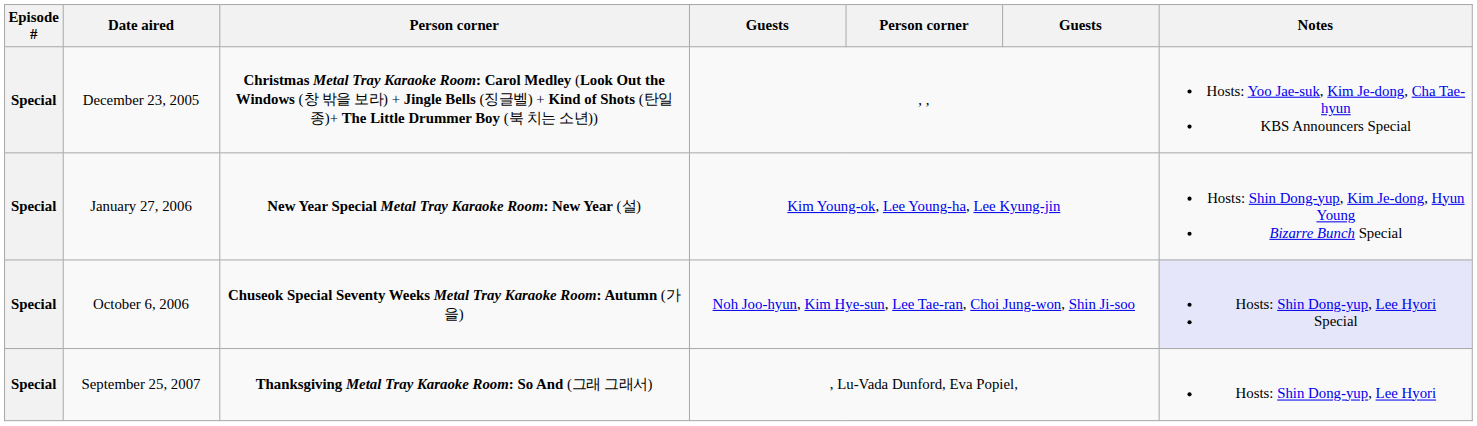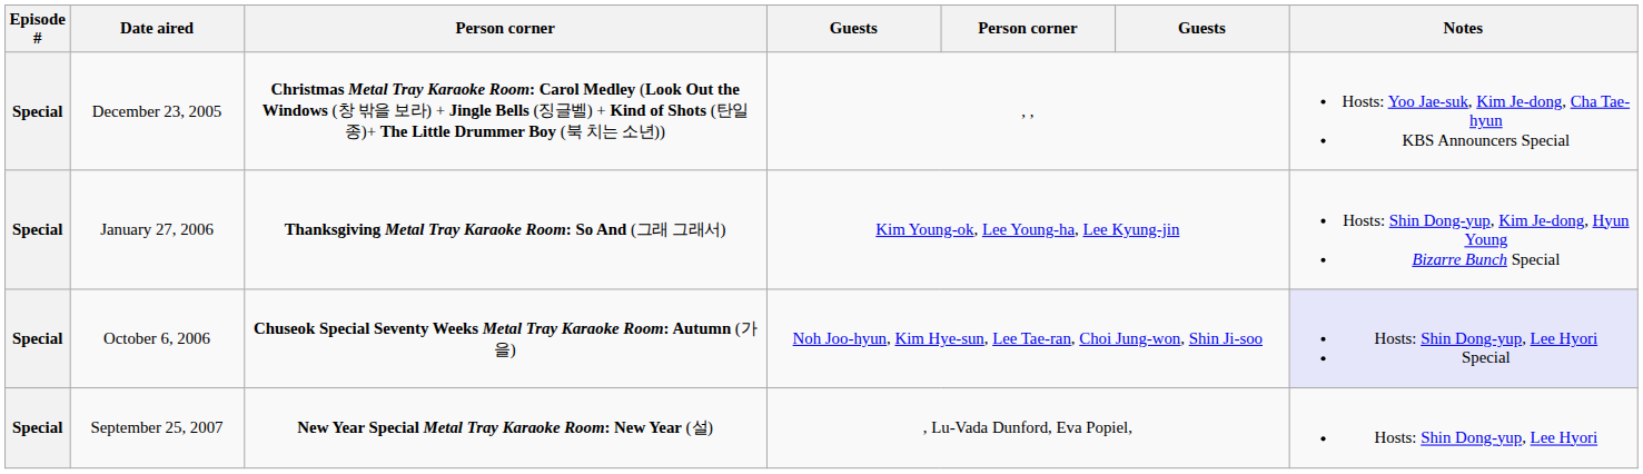January 27, 2006 | column 3: New Year Special Metal Tray Karaoke Room: New Year (설) -> Thanksgiving Metal Tray Karaoke Room: So And (그래 그래서)
September 25, 2007 | column 3: Thanksgiving Metal Tray Karaoke Room: So And (그래 그래서) -> New Year Special Metal Tray Karaoke Room: New Year (설)
